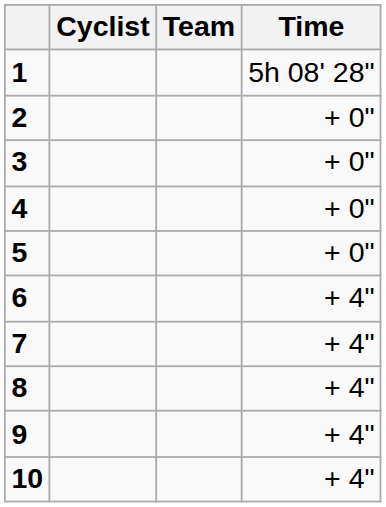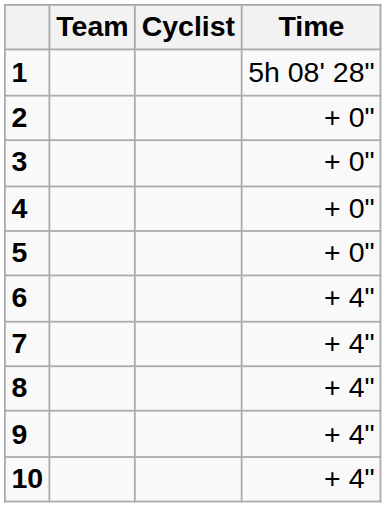columns swapped: Cyclist <-> Team
